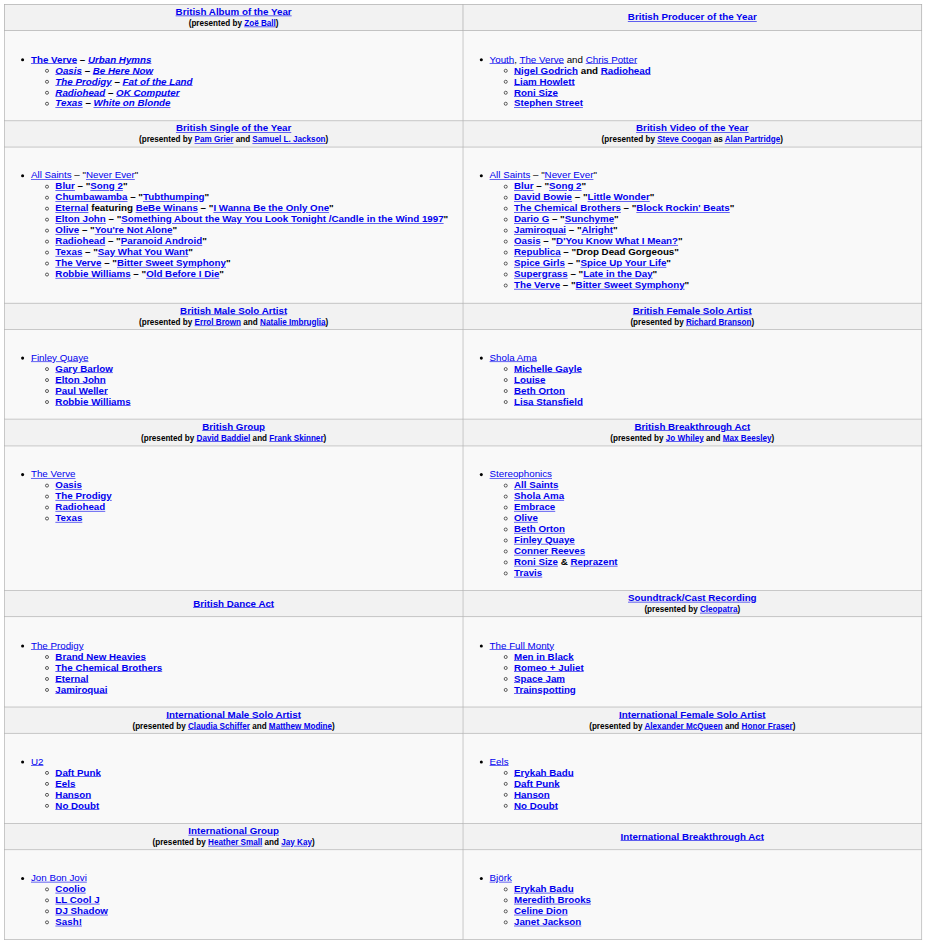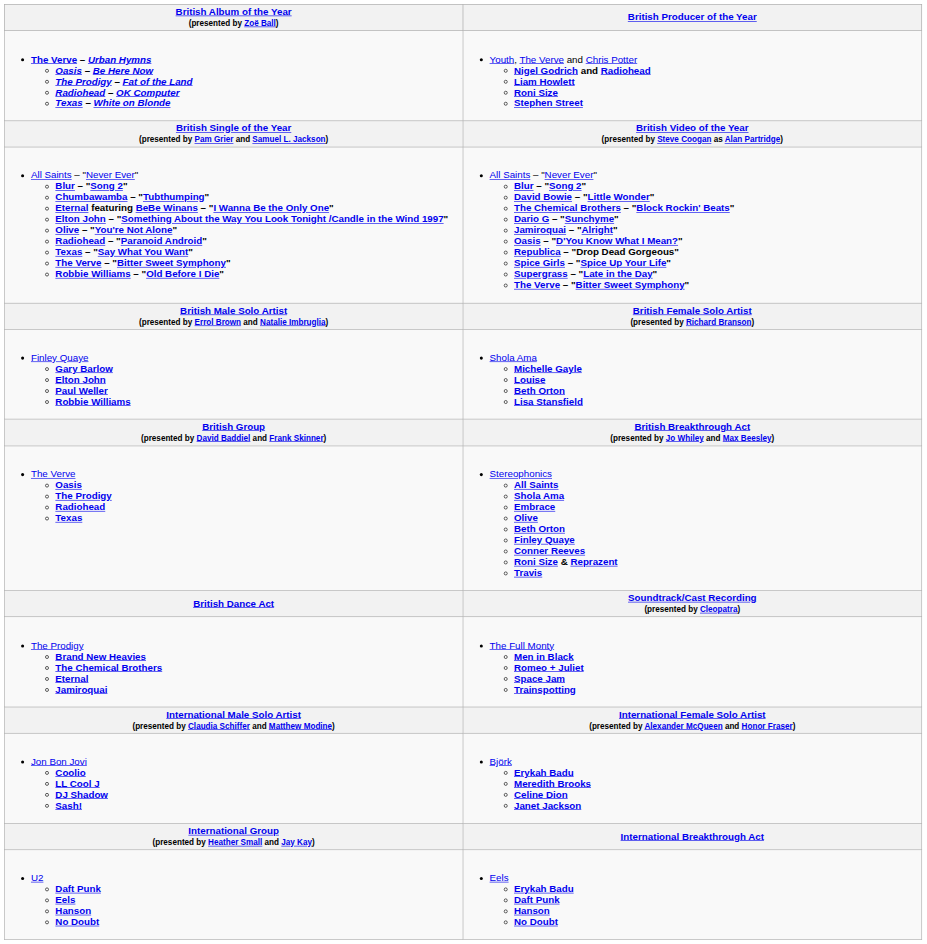rows swapped: Jon Bon Jovi Coolio LL Cool J DJ Shadow Sash! <-> U2 Daft Punk Eels Hanson No Doubt
